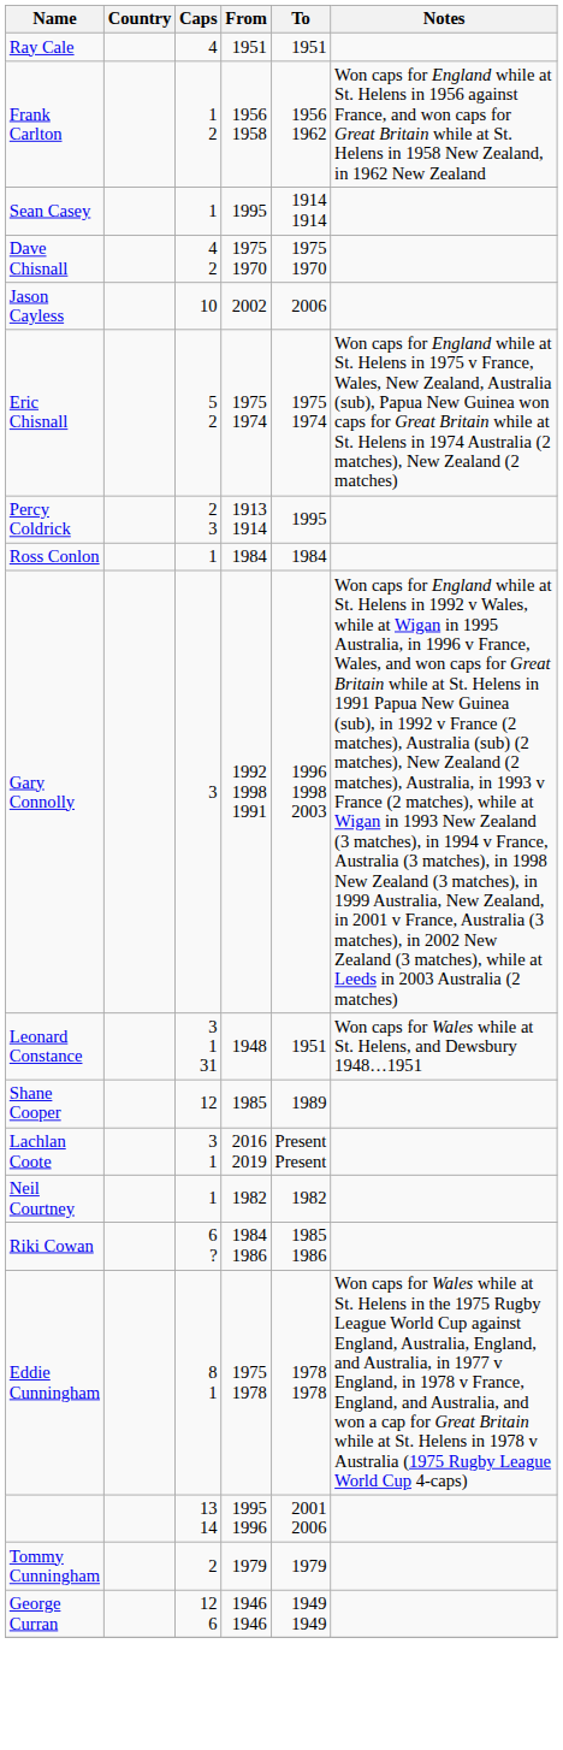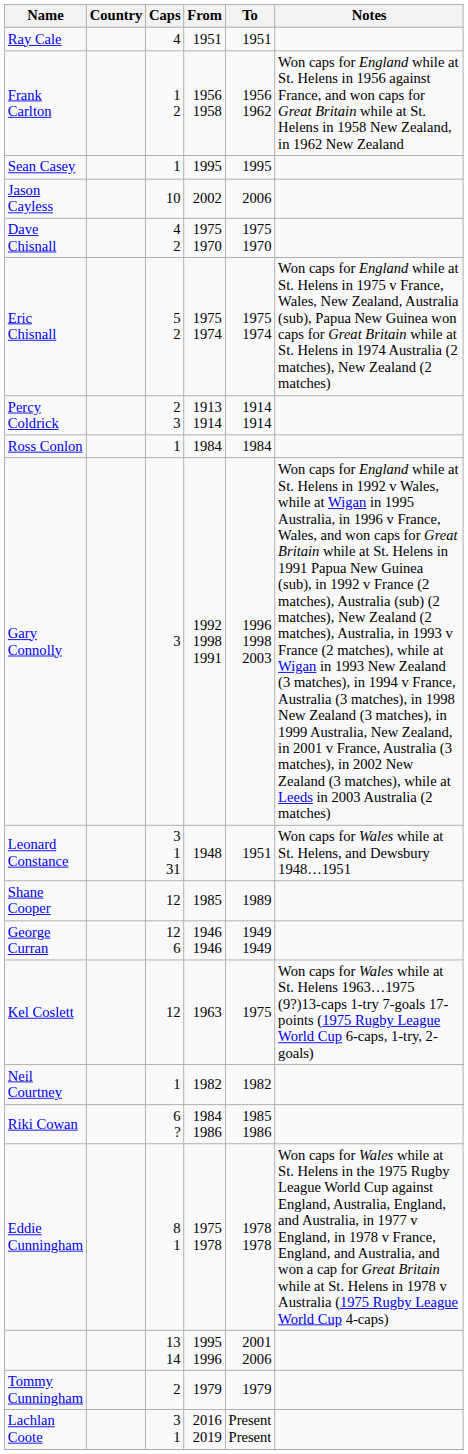Sean Casey | To: 1914 1914 -> 1995
rows swapped: Jason Cayless <-> Dave Chisnall
Percy Coldrick | To: 1995 -> 1914 1914
rows swapped: Lachlan Coote <-> George Curran
+ row: Kel Coslett | 12 | 1963 | 1975 | Won caps for Wales while at St. Helens 1963…1975 (9?)13-caps 1-try 7-goals 17-points (1975 Rugby League World Cup 6-caps, 1-try, 2-goals)
